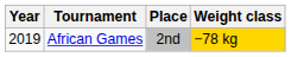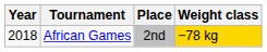African Games | Year: 2019 -> 2018
